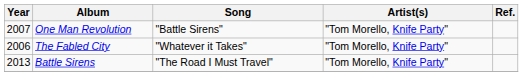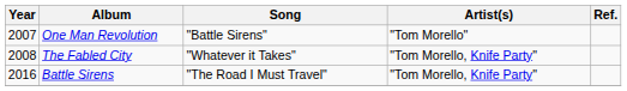One Man Revolution | Artist(s): "Tom Morello, Knife Party" -> "Tom Morello"
The Fabled City | Year: 2006 -> 2008
Battle Sirens | Year: 2013 -> 2016
